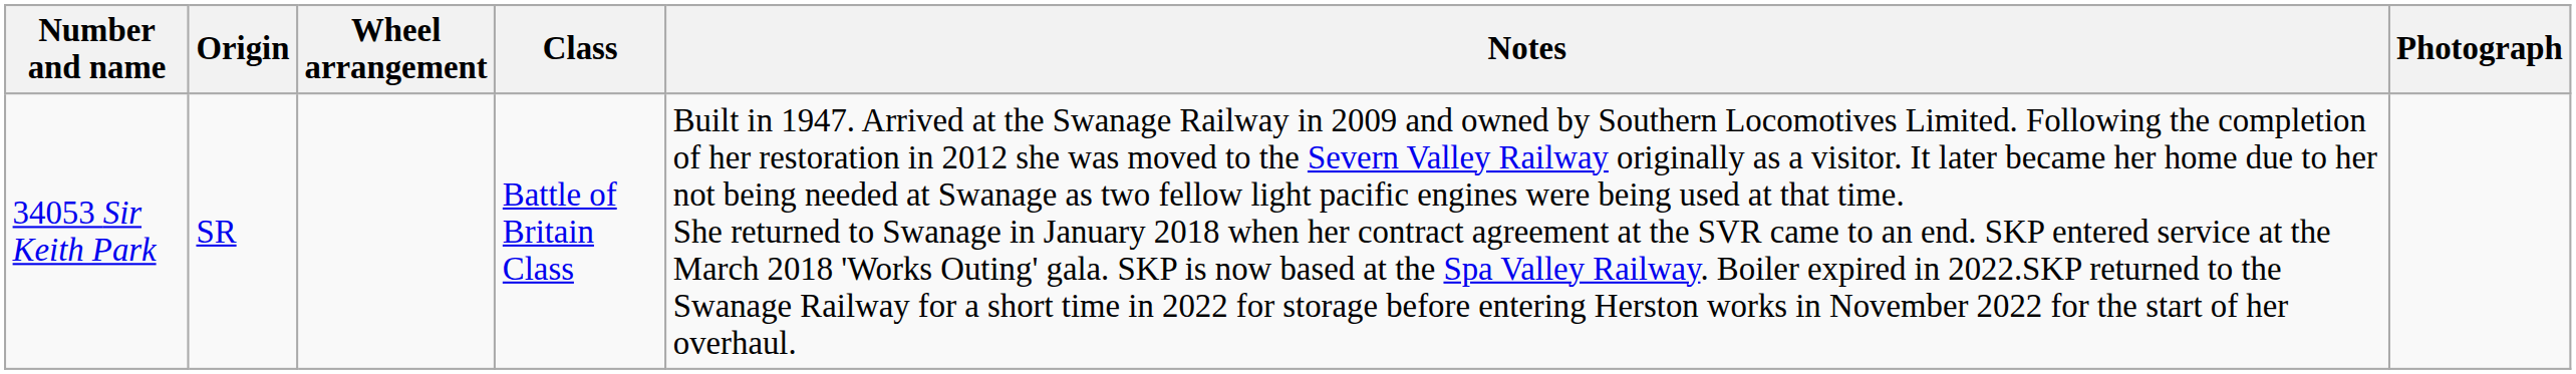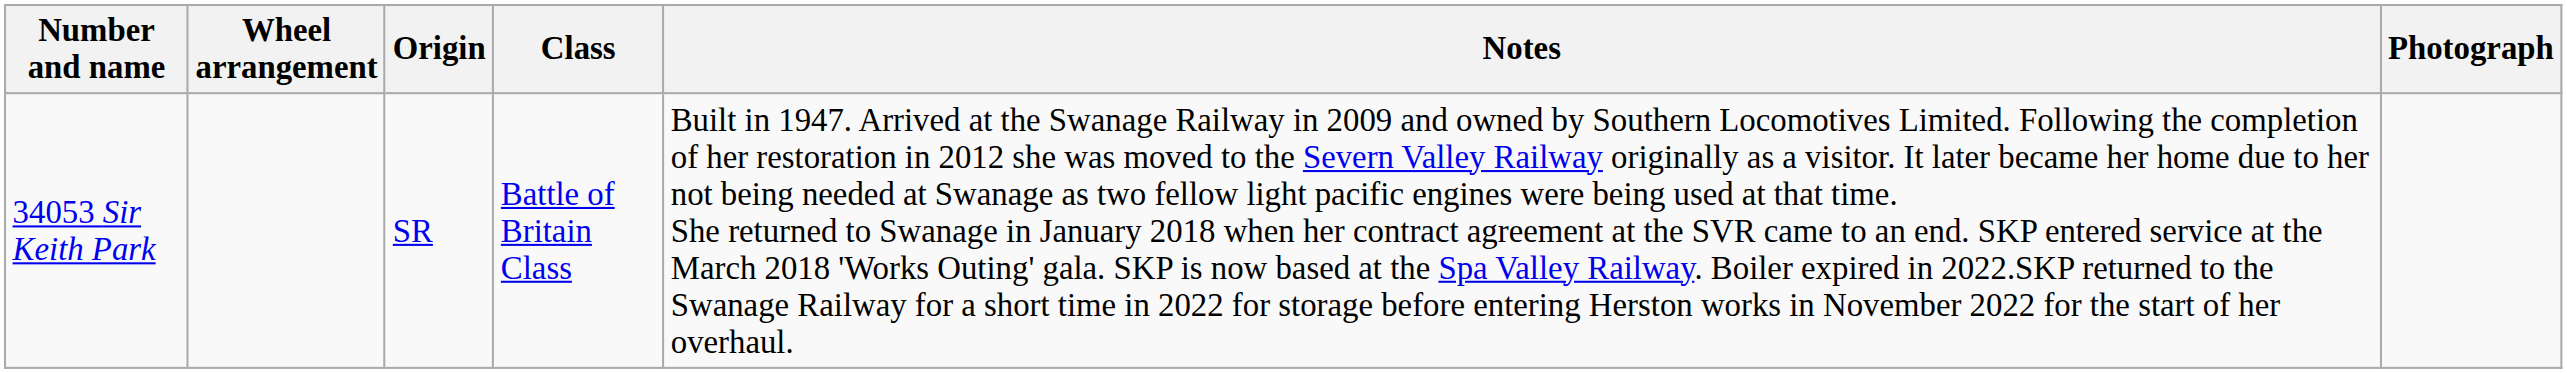columns swapped: Origin <-> Wheel arrangement
